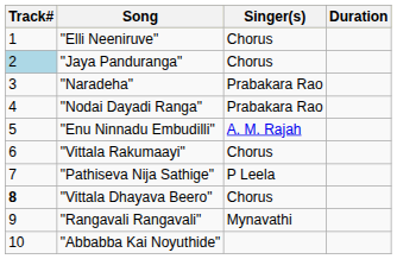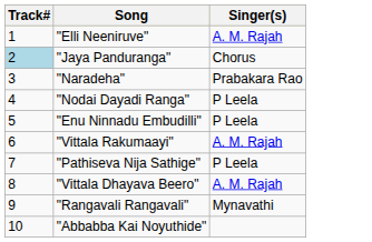- column: Duration
"Elli Neeniruve" | Singer(s): Chorus -> A. M. Rajah
"Nodai Dayadi Ranga" | Singer(s): Prabakara Rao -> P Leela
"Enu Ninnadu Embudilli" | Singer(s): A. M. Rajah -> P Leela
"Vittala Rakumaayi" | Singer(s): Chorus -> A. M. Rajah
"Vittala Dhayava Beero" | Track#: bold -> normal
"Vittala Dhayava Beero" | Singer(s): Chorus -> A. M. Rajah
